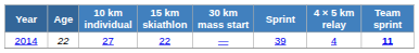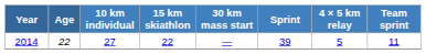2014 | 4 × 5 km relay: 4 -> 5
2014 | Team sprint: bold -> normal
